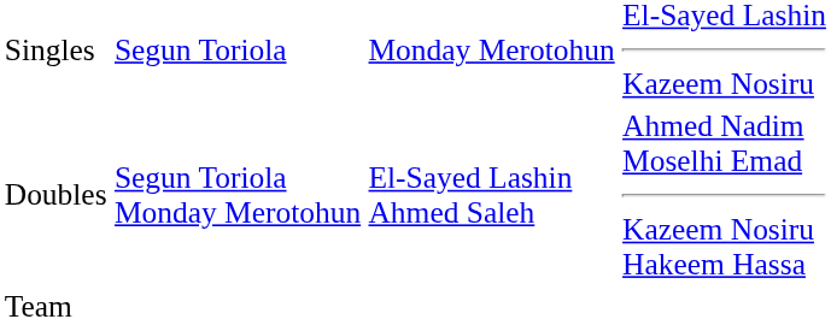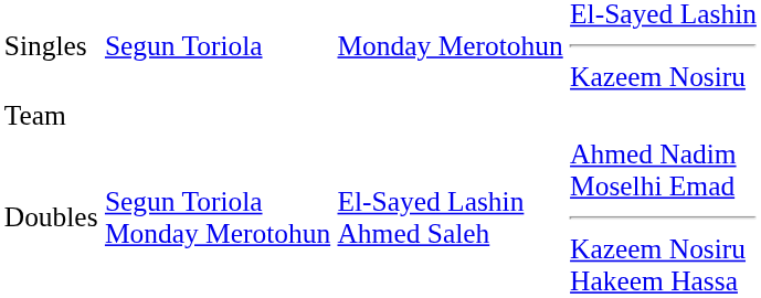rows swapped: Doubles <-> Team
